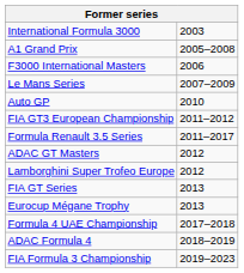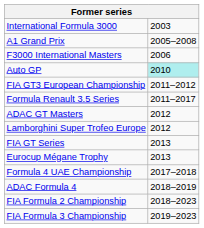- row: Le Mans Series | 2007–2009
Auto GP | column 2: no background -> paleturquoise background
+ row: FIA Formula 2 Championship | 2018–2023
